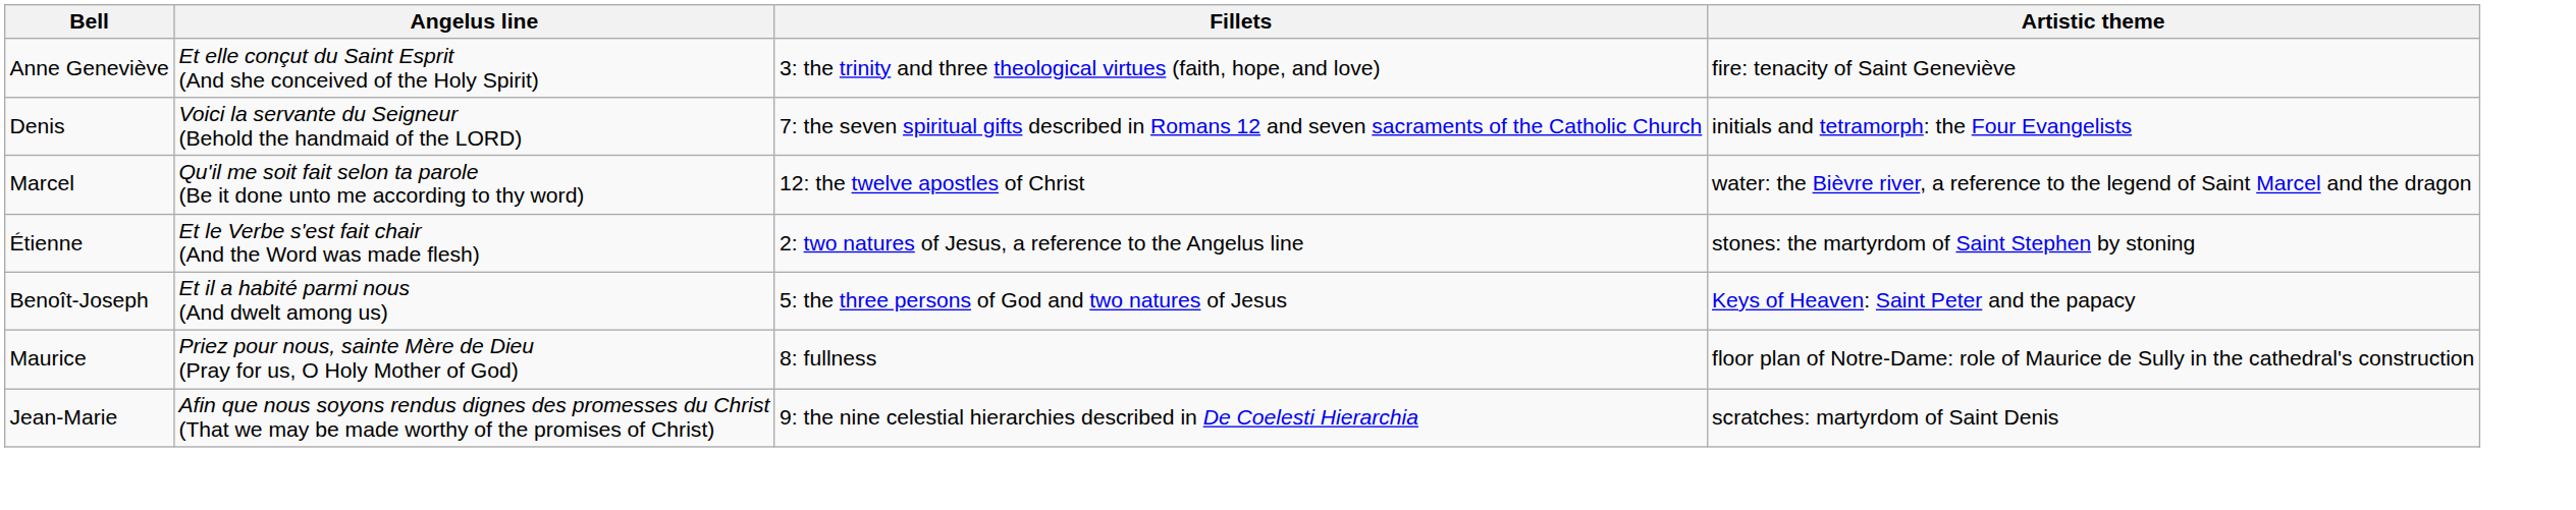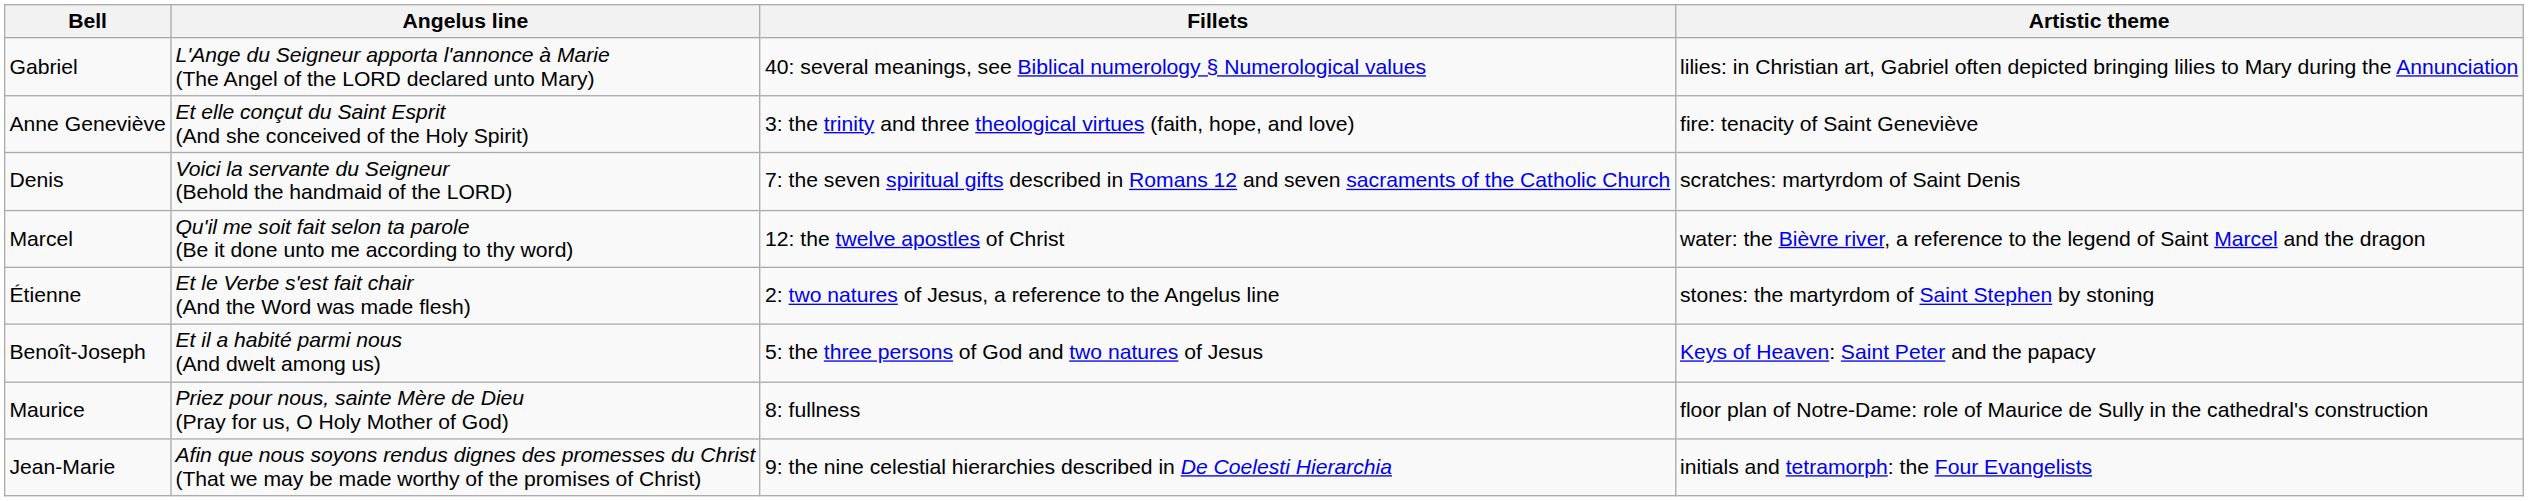+ row: Gabriel | L'Ange du Seigneur apporta l'annonce à Marie (The Angel of the LORD declared unto Mary) | 40: several meanings, see Biblical numerology § Numerological values | lilies: in Christian art, Gabriel often depicted bringing lilies to Mary during the Annunciation
Denis | Artistic theme: initials and tetramorph: the Four Evangelists -> scratches: martyrdom of Saint Denis
Jean-Marie | Artistic theme: scratches: martyrdom of Saint Denis -> initials and tetramorph: the Four Evangelists
